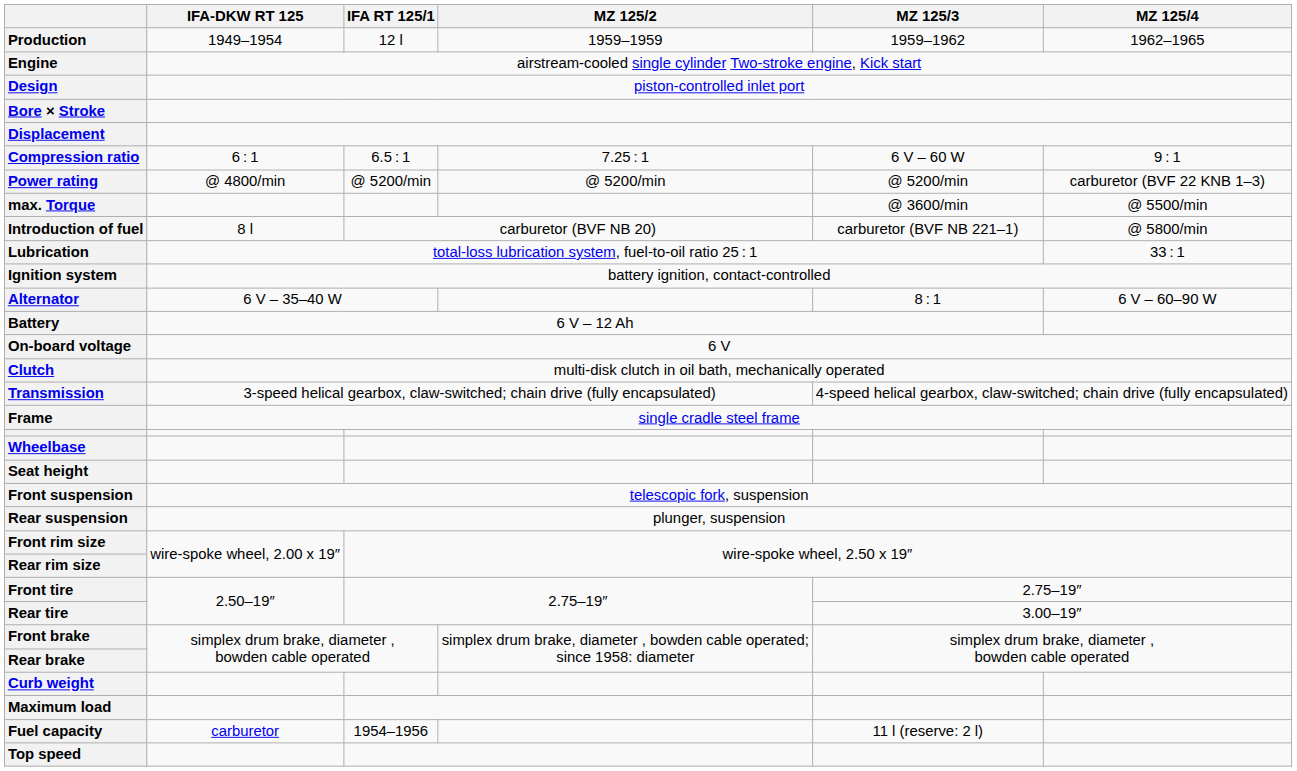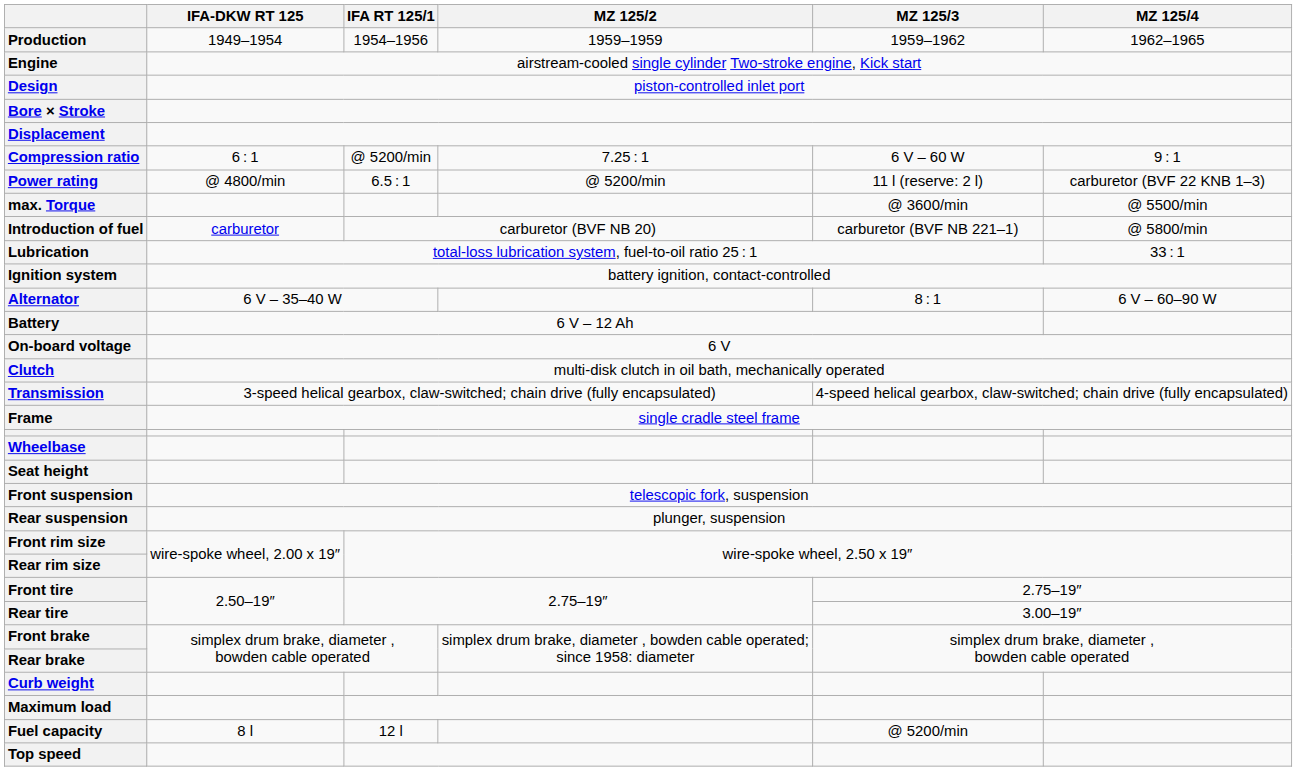Production | IFA RT 125/1: 12 l -> 1954–1956
Compression ratio | IFA RT 125/1: 6.5 : 1 -> @ 5200/min
Power rating | IFA RT 125/1: @ 5200/min -> 6.5 : 1
Power rating | MZ 125/3: @ 5200/min -> 11 l (reserve: 2 l)
Introduction of fuel | IFA-DKW RT 125: 8 l -> carburetor
Fuel capacity | IFA-DKW RT 125: carburetor -> 8 l
Fuel capacity | IFA RT 125/1: 1954–1956 -> 12 l
Fuel capacity | MZ 125/3: 11 l (reserve: 2 l) -> @ 5200/min
